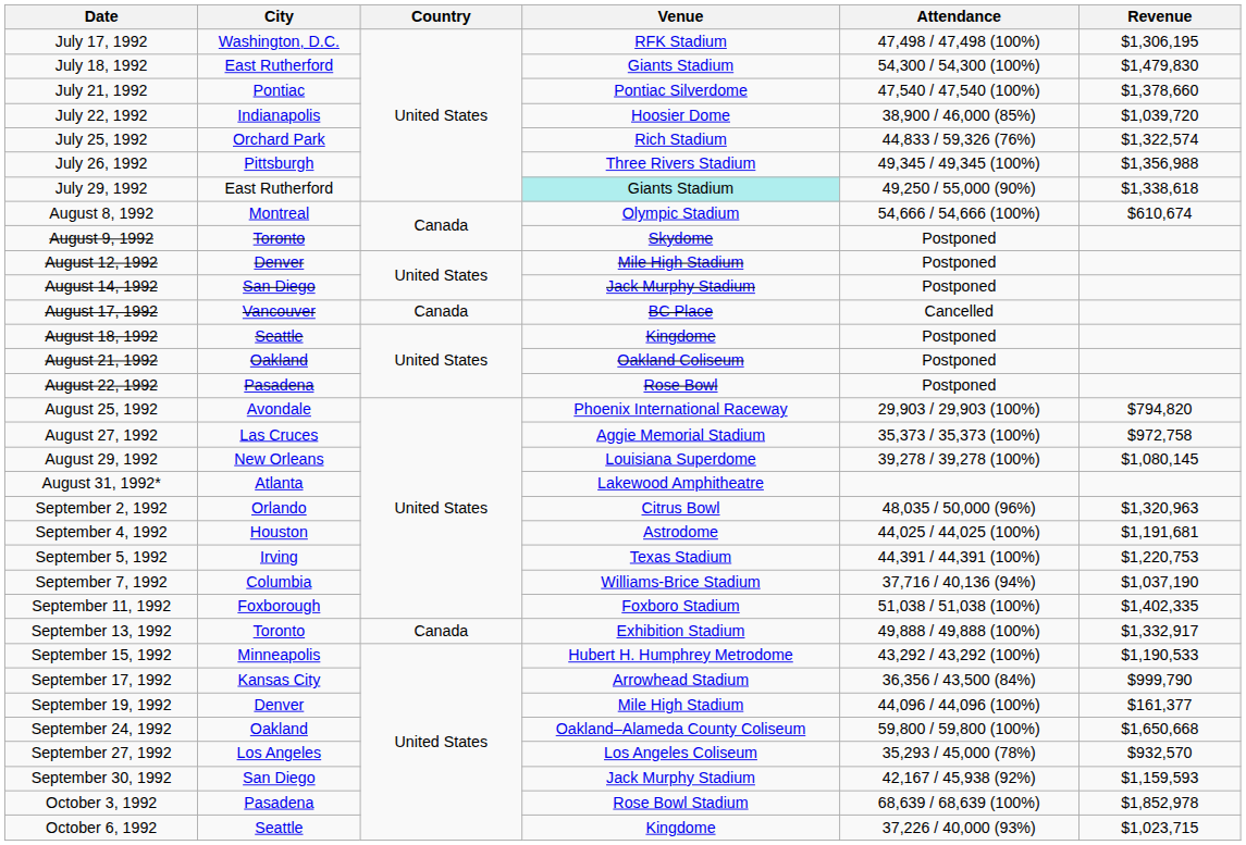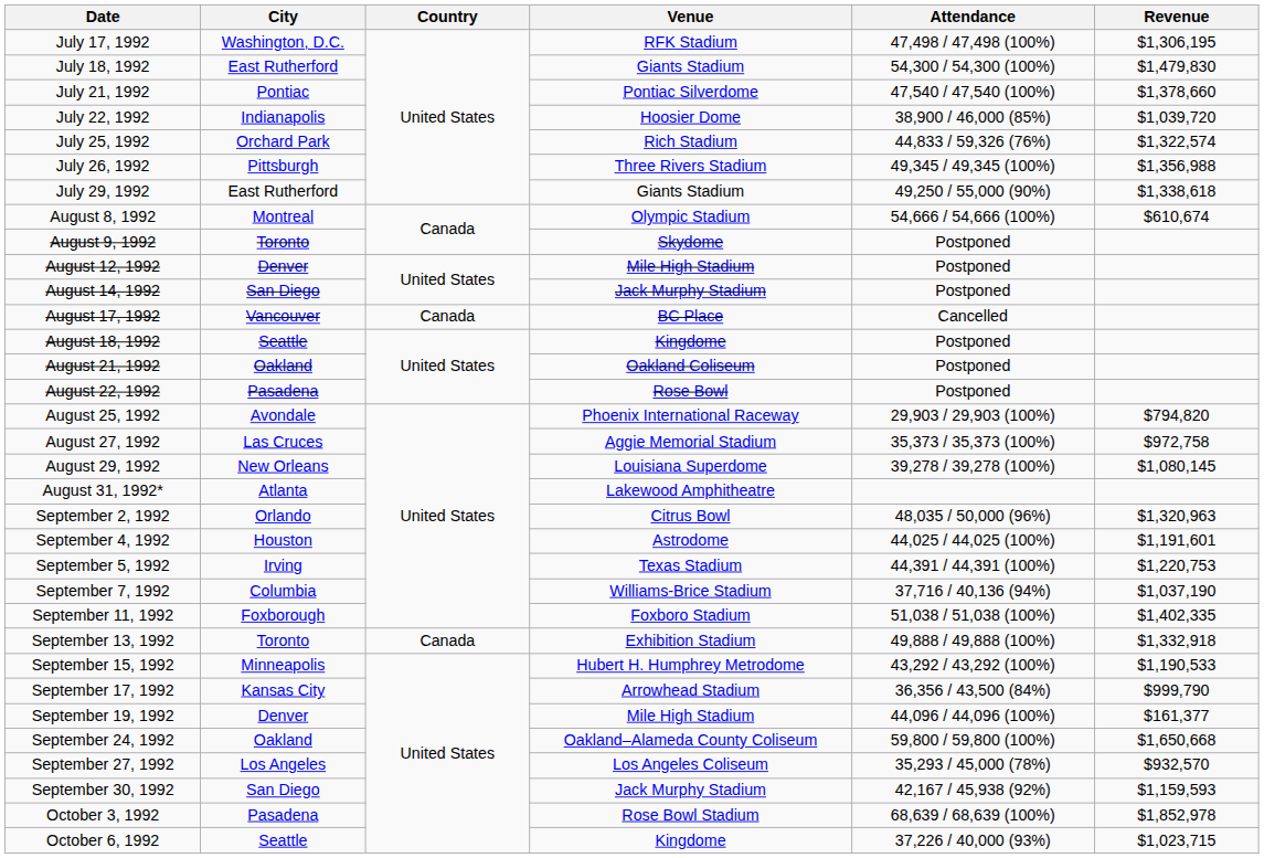July 29, 1992 | Venue: paleturquoise background -> no background
September 4, 1992 | Revenue: $1,191,681 -> $1,191,601
September 13, 1992 | Revenue: $1,332,917 -> $1,332,918
